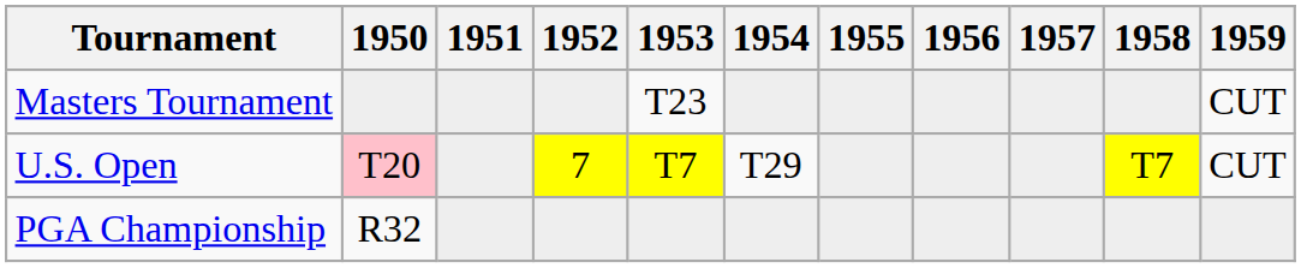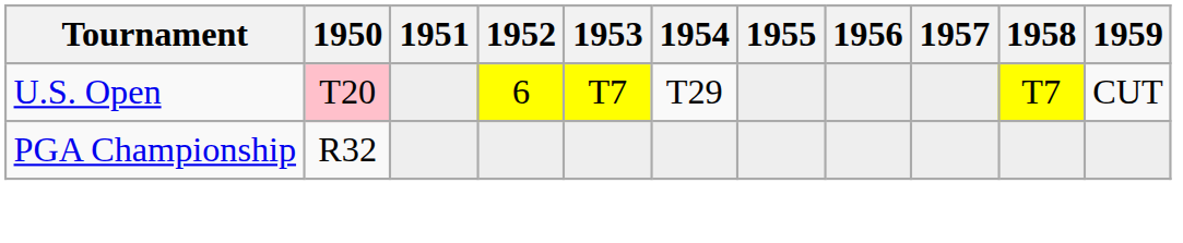- row: Masters Tournament | T23 | CUT
U.S. Open | 1952: 7 -> 6
